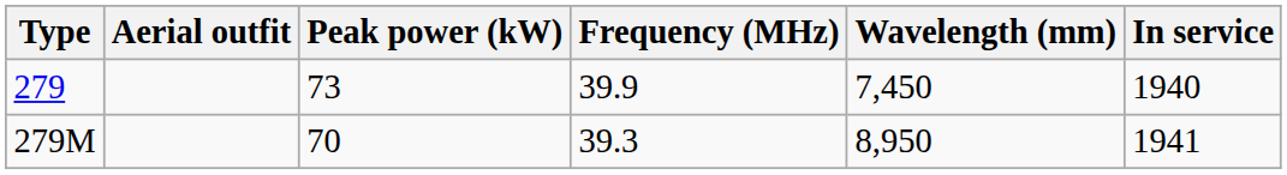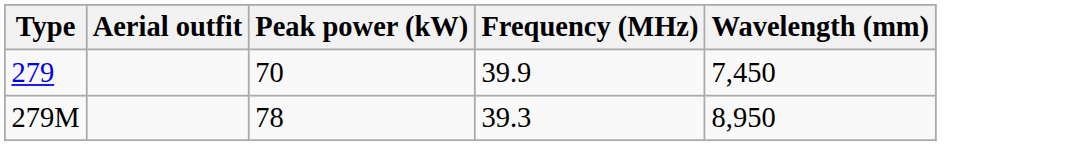- column: In service | 1940 | 1941
279 | Peak power (kW): 73 -> 70
279M | Peak power (kW): 70 -> 78
